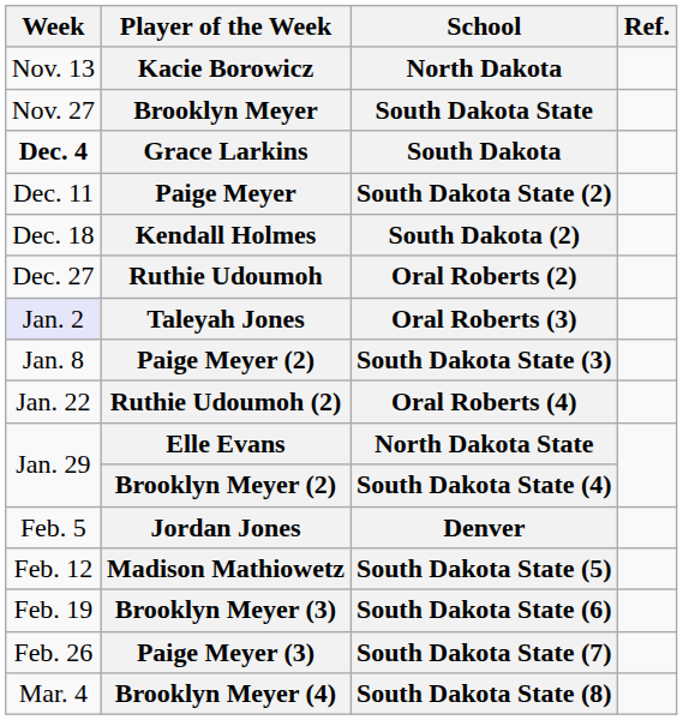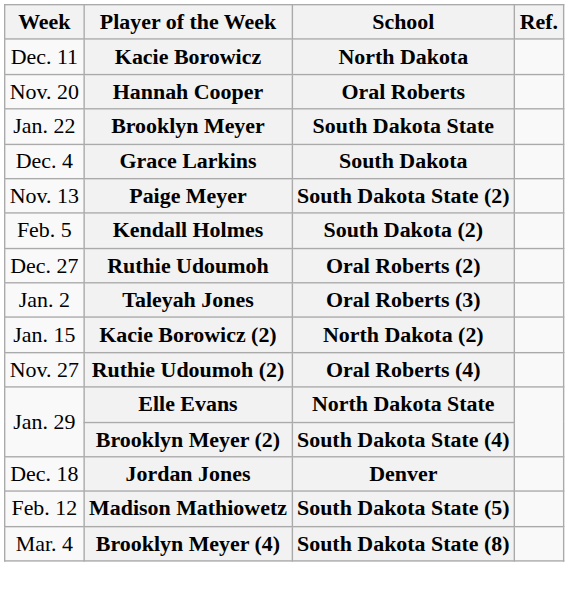Kacie Borowicz | Week: Nov. 13 -> Dec. 11
+ row: Nov. 20 | Hannah Cooper | Oral Roberts
Brooklyn Meyer | Week: Nov. 27 -> Jan. 22
Grace Larkins | Week: bold -> normal
Paige Meyer | Week: Dec. 11 -> Nov. 13
Kendall Holmes | Week: Dec. 18 -> Feb. 5
Taleyah Jones | Week: lavender background -> no background
- row: Jan. 8 | Paige Meyer (2) | South Dakota State (3)
+ row: Jan. 15 | Kacie Borowicz (2) | North Dakota (2)
Ruthie Udoumoh (2) | Week: Jan. 22 -> Nov. 27
Jordan Jones | Week: Feb. 5 -> Dec. 18
- row: Feb. 19 | Brooklyn Meyer (3) | South Dakota State (6)
- row: Feb. 26 | Paige Meyer (3) | South Dakota State (7)
